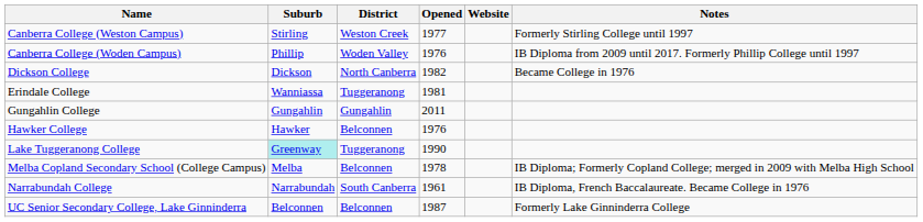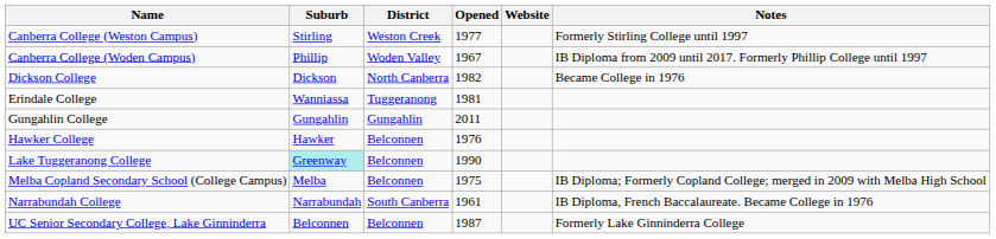Canberra College (Woden Campus) | Opened: 1976 -> 1967
Lake Tuggeranong College | District: Tuggeranong -> Belconnen
Melba Copland Secondary School (College Campus) | Opened: 1978 -> 1975
